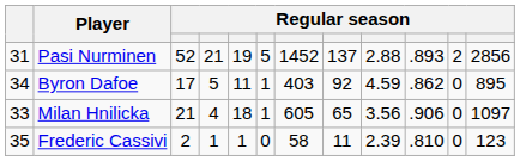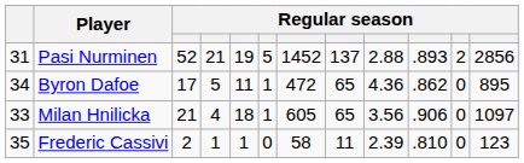Byron Dafoe | column 7: 403 -> 472
Byron Dafoe | column 8: 92 -> 65
Byron Dafoe | column 9: 4.59 -> 4.36
